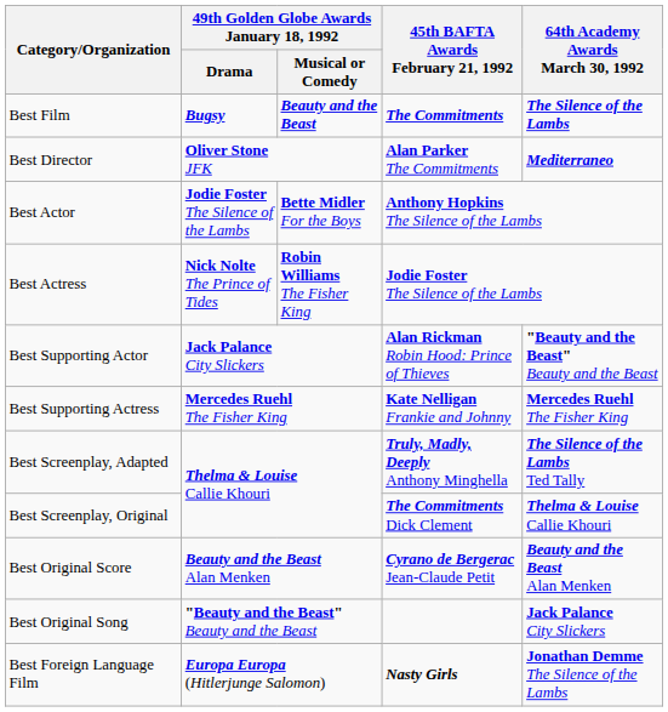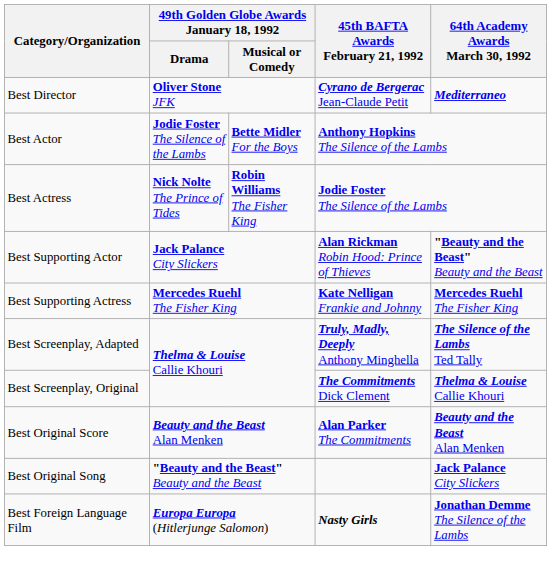- row: Best Film | Bugsy | Beauty and the Beast | The Commitments | The Silence of the Lambs
Best Director | 45th BAFTA Awards February 21, 1992: Alan Parker The Commitments -> Cyrano de Bergerac Jean-Claude Petit
Best Original Score | 45th BAFTA Awards February 21, 1992: Cyrano de Bergerac Jean-Claude Petit -> Alan Parker The Commitments
